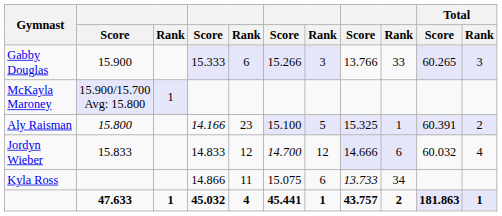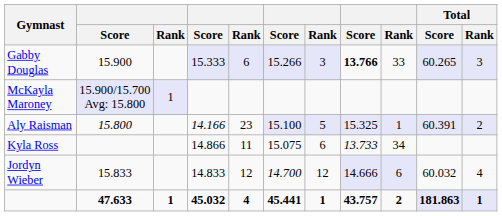Gabby Douglas | column 8: normal -> bold
rows swapped: Kyla Ross <-> Jordyn Wieber
